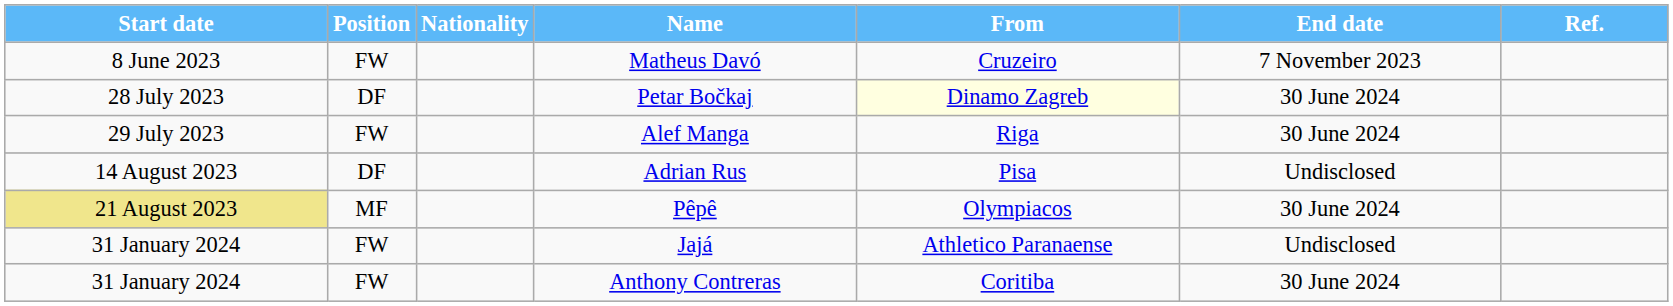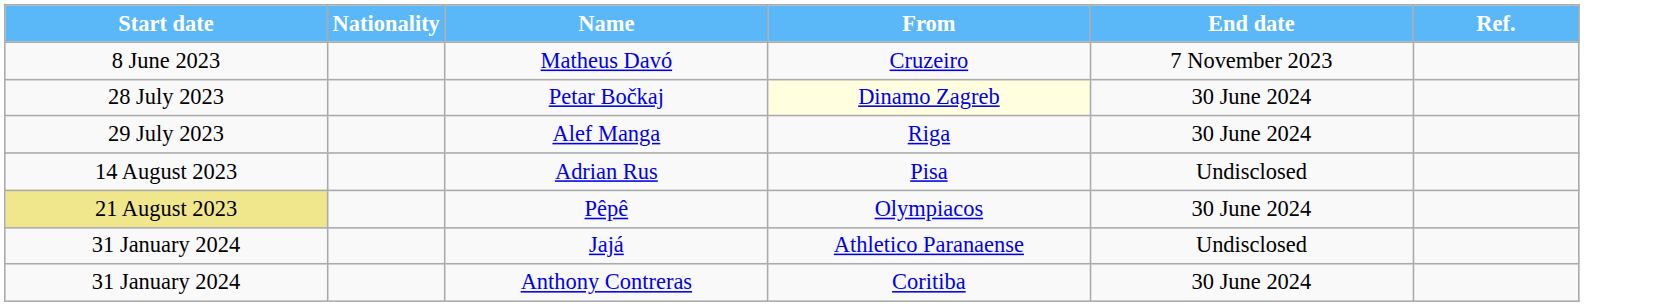- column: Position | FW | DF | FW | DF | MF | FW | FW
